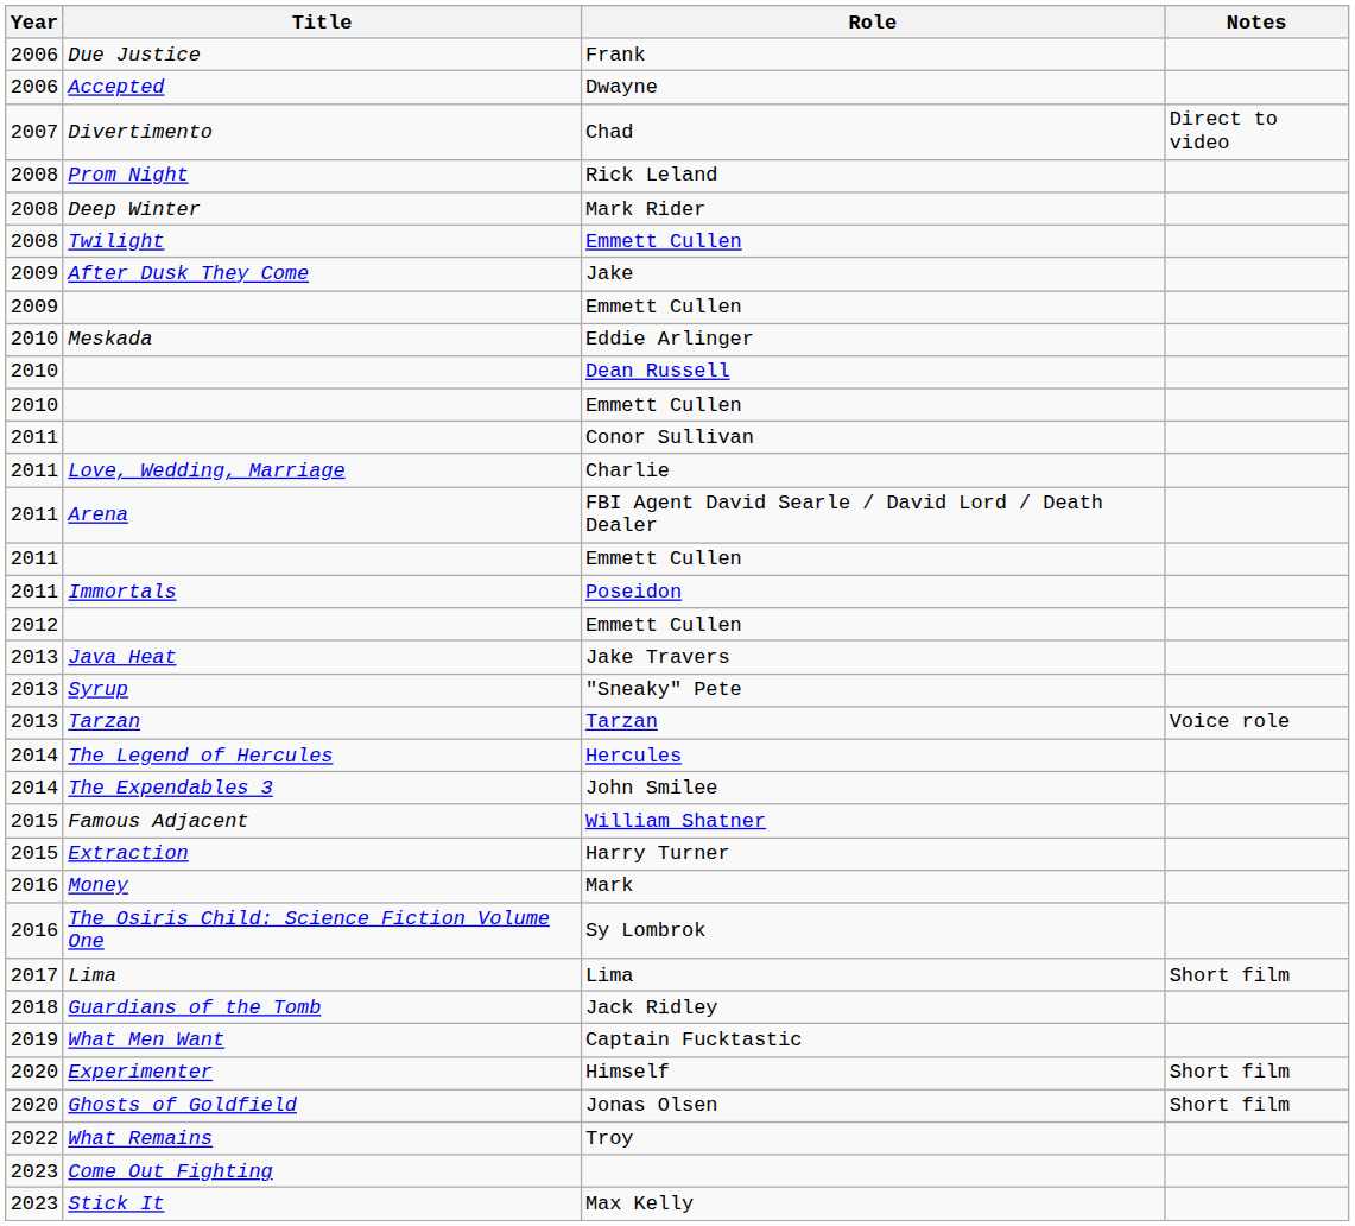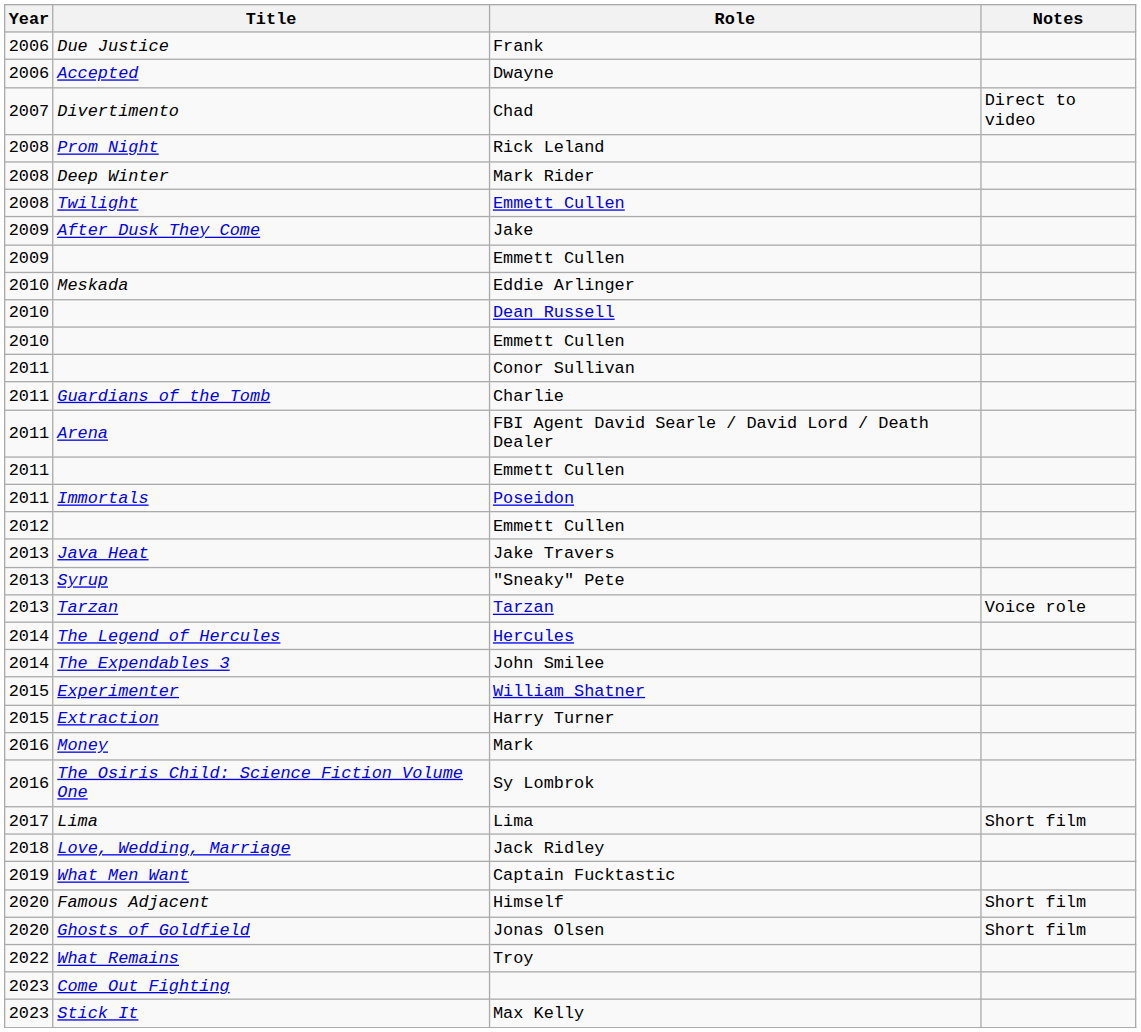Charlie | Title: Love, Wedding, Marriage -> Guardians of the Tomb
William Shatner | Title: Famous Adjacent -> Experimenter
Jack Ridley | Title: Guardians of the Tomb -> Love, Wedding, Marriage
Himself | Title: Experimenter -> Famous Adjacent
